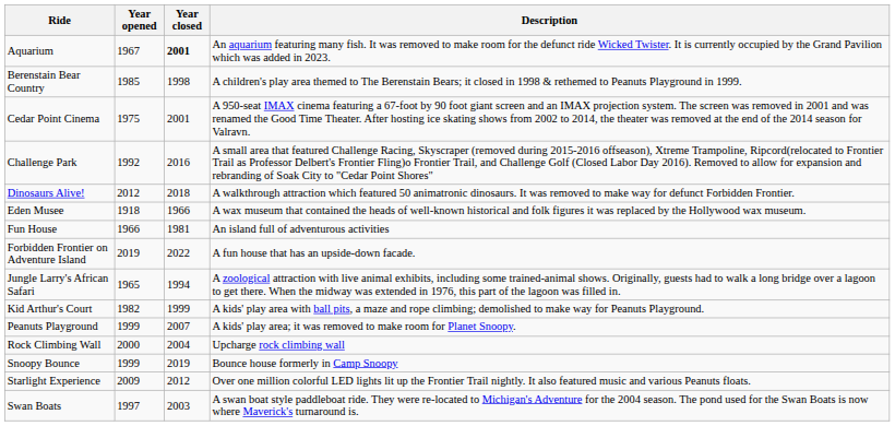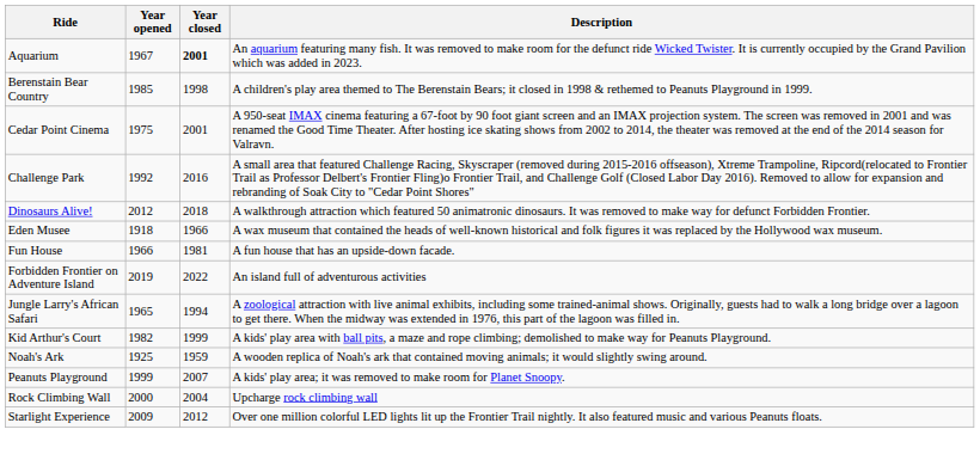Fun House | Description: An island full of adventurous activities -> A fun house that has an upside-down facade.
Forbidden Frontier on Adventure Island | Description: A fun house that has an upside-down facade. -> An island full of adventurous activities
+ row: Noah's Ark | 1925 | 1959 | A wooden replica of Noah's ark that contained moving animals; it would slightly swing around.
- row: Snoopy Bounce | 1999 | 2019 | Bounce house formerly in Camp Snoopy
- row: Swan Boats | 1997 | 2003 | A swan boat style paddleboat ride. They were re-located to Michigan's Adventure for the 2004 season. The pond used for the Swan Boats is now where Maverick's turnaround is.
